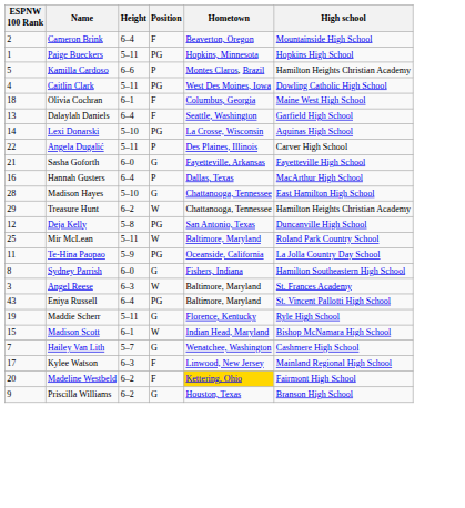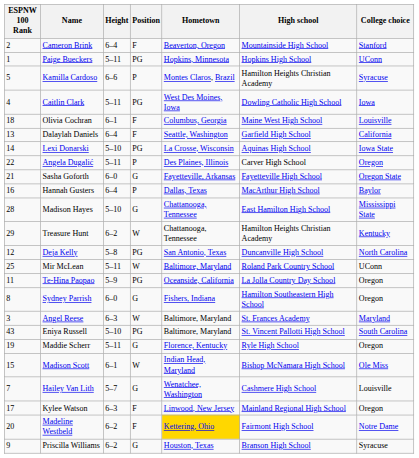+ column: College choice | Stanford | UConn | Syracuse | Iowa | Louisville | California | Iowa State | Oregon | Oregon State | Baylor | Mississippi State | Kentucky | North Carolina | UConn | Oregon | Oregon | Maryland | South Carolina | Oregon | Ole Miss | Louisville | Oregon | Notre Dame | Syracuse
Eniya Russell | Height: 6–4 -> 5–10
